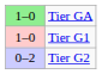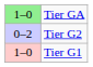rows swapped: Tier G1 <-> Tier G2
